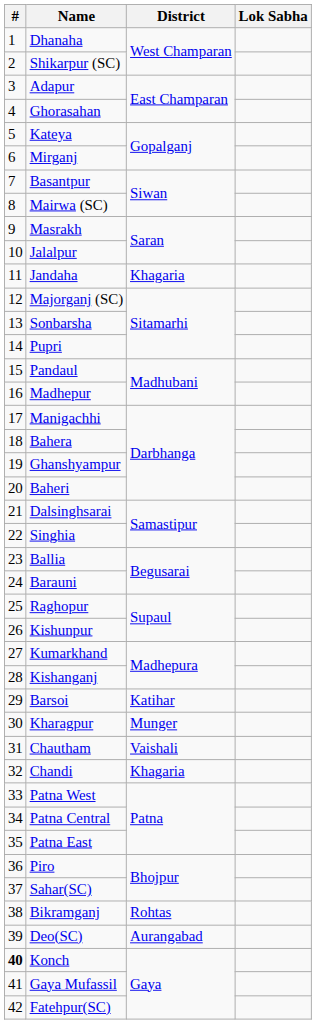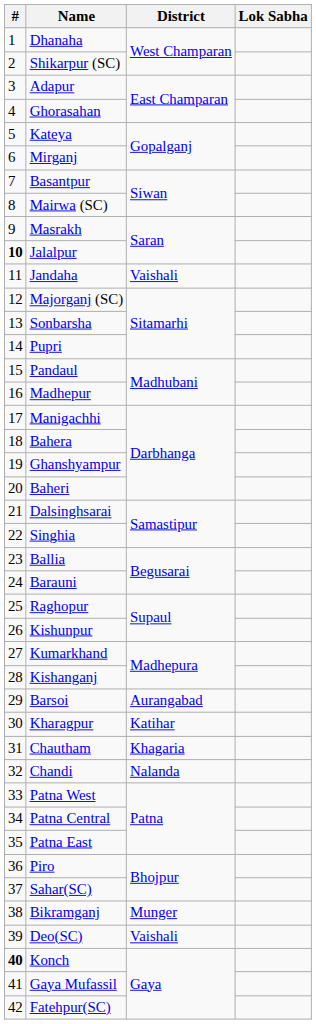Jalalpur | #: normal -> bold
Jandaha | District: Khagaria -> Vaishali
Barsoi | District: Katihar -> Aurangabad
Kharagpur | District: Munger -> Katihar
Chautham | District: Vaishali -> Khagaria
Chandi | District: Khagaria -> Nalanda
Bikramganj | District: Rohtas -> Munger
Deo(SC) | District: Aurangabad -> Vaishali
